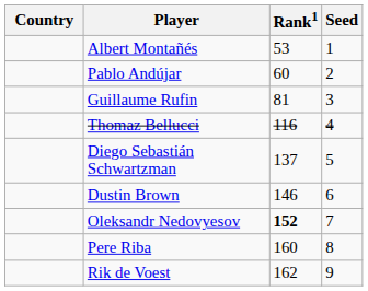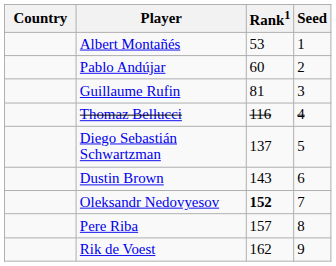Dustin Brown | Rank1: 146 -> 143
Pere Riba | Rank1: 160 -> 157
